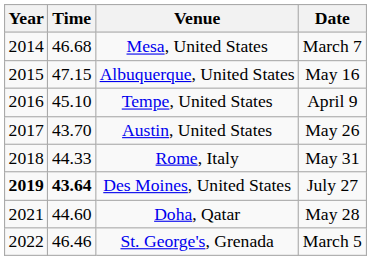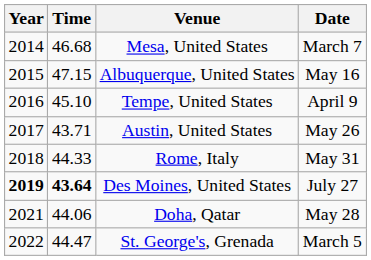Austin, United States | Time: 43.70 -> 43.71
Doha, Qatar | Time: 44.60 -> 44.06
St. George's, Grenada | Time: 46.46 -> 44.47
